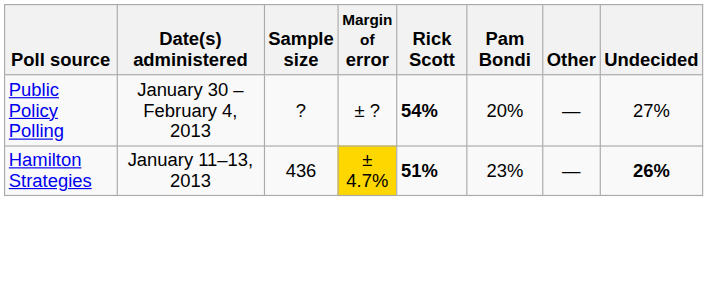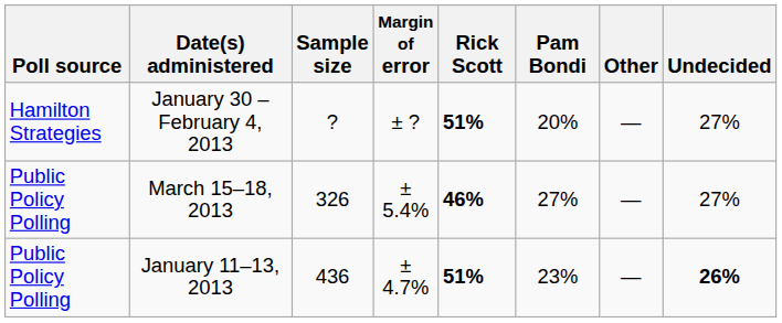January 30 – February 4, 2013 | Poll source: Public Policy Polling -> Hamilton Strategies
January 30 – February 4, 2013 | Rick Scott: 54% -> 51%
+ row: Public Policy Polling | March 15–18, 2013 | 326 | ± 5.4% | 46% | 27% | — | 27%
January 11–13, 2013 | Poll source: Hamilton Strategies -> Public Policy Polling
January 11–13, 2013 | Margin of error: gold background -> no background
